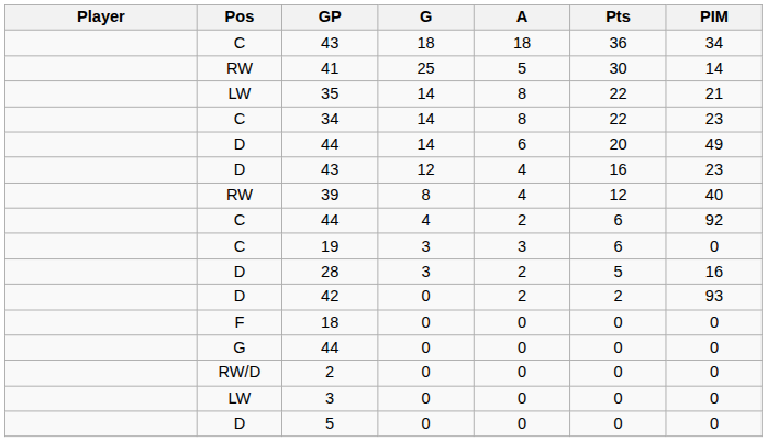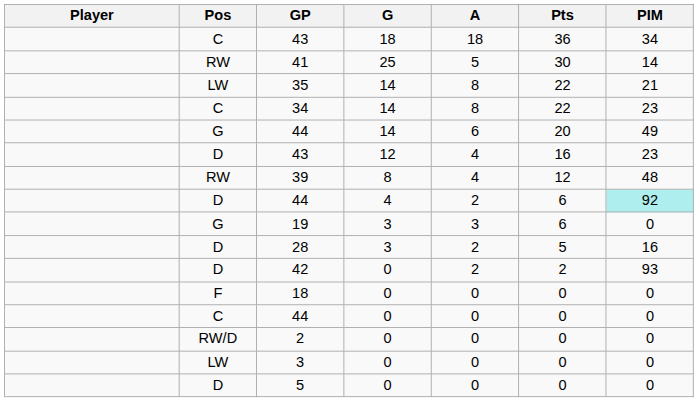44 / 14 | Pos: D -> G
39 | PIM: 40 -> 48
44 / 4 | Pos: C -> D
44 / 4 | PIM: no background -> paleturquoise background
19 | Pos: C -> G
44 / 0 | Pos: G -> C
